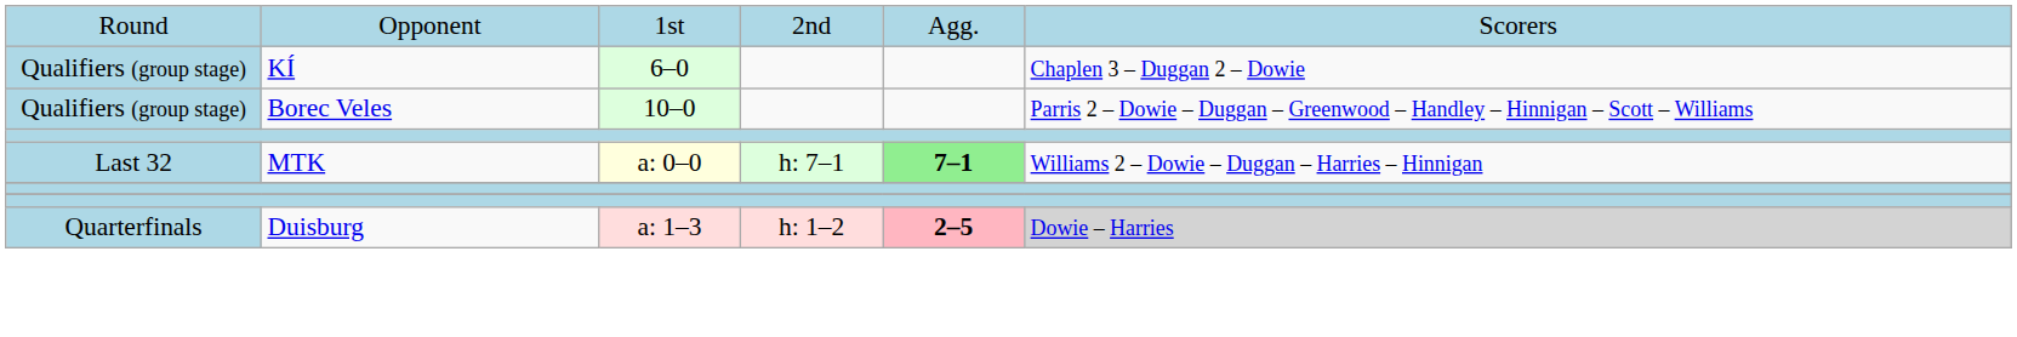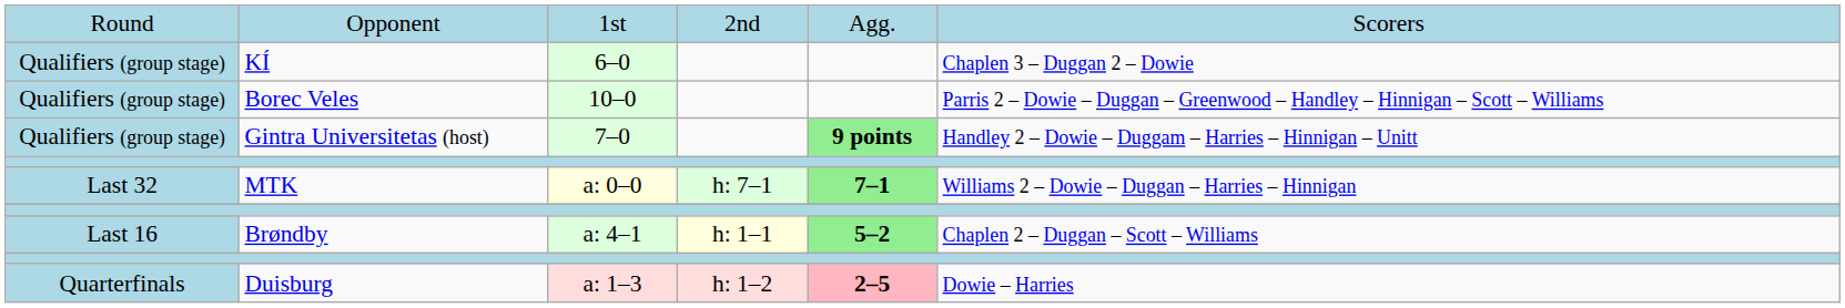+ row: Qualifiers (group stage) | Gintra Universitetas (host) | 7–0 | 9 points | Handley 2 – Dowie – Duggam – Harries – Hinnigan – Unitt
+ row: Last 16 | Brøndby | a: 4–1 | h: 1–1 | 5–2 | Chaplen 2 – Duggan – Scott – Williams
Duisburg | column 6: lightgrey background -> no background
